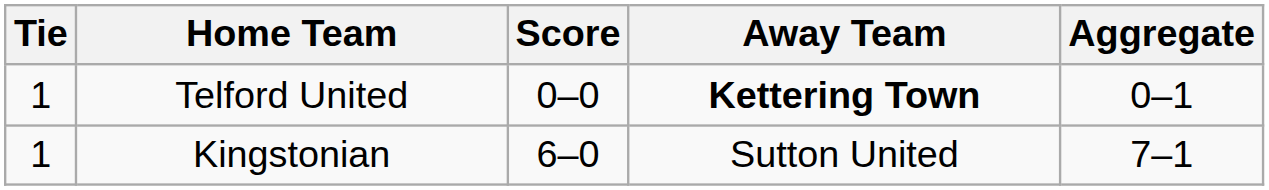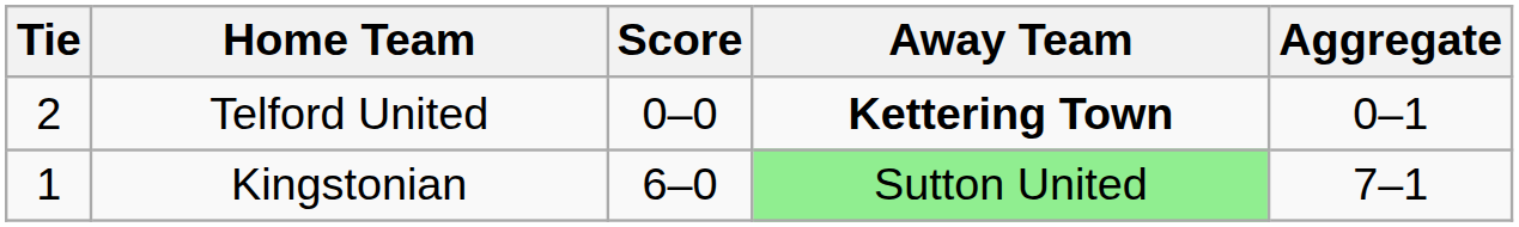Telford United | Tie: 1 -> 2
Kingstonian | Away Team: no background -> lightgreen background
